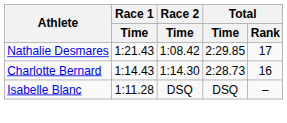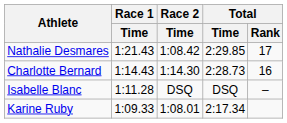+ row: Karine Ruby | 1:09.33 | 1:08.01 | 2:17.34
